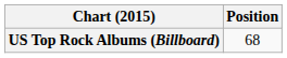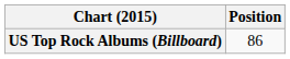US Top Rock Albums (Billboard) | Position: 68 -> 86
